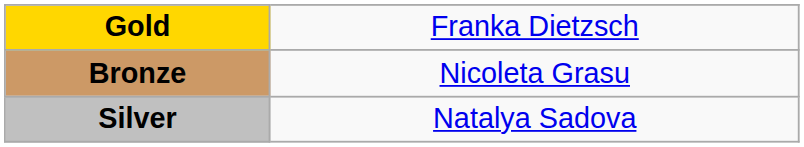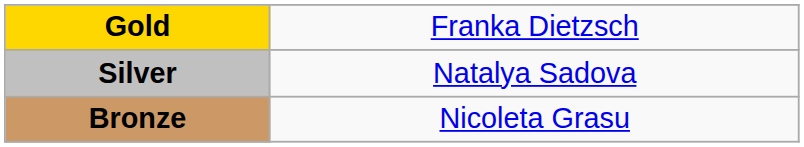rows swapped: Silver <-> Bronze
